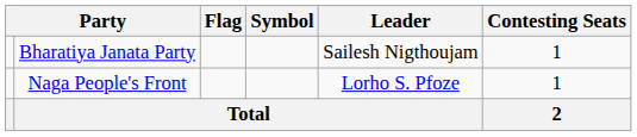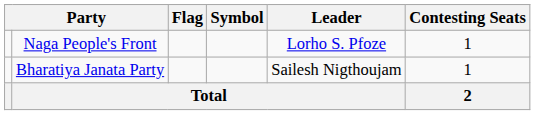rows swapped: Bharatiya Janata Party <-> Naga People's Front
